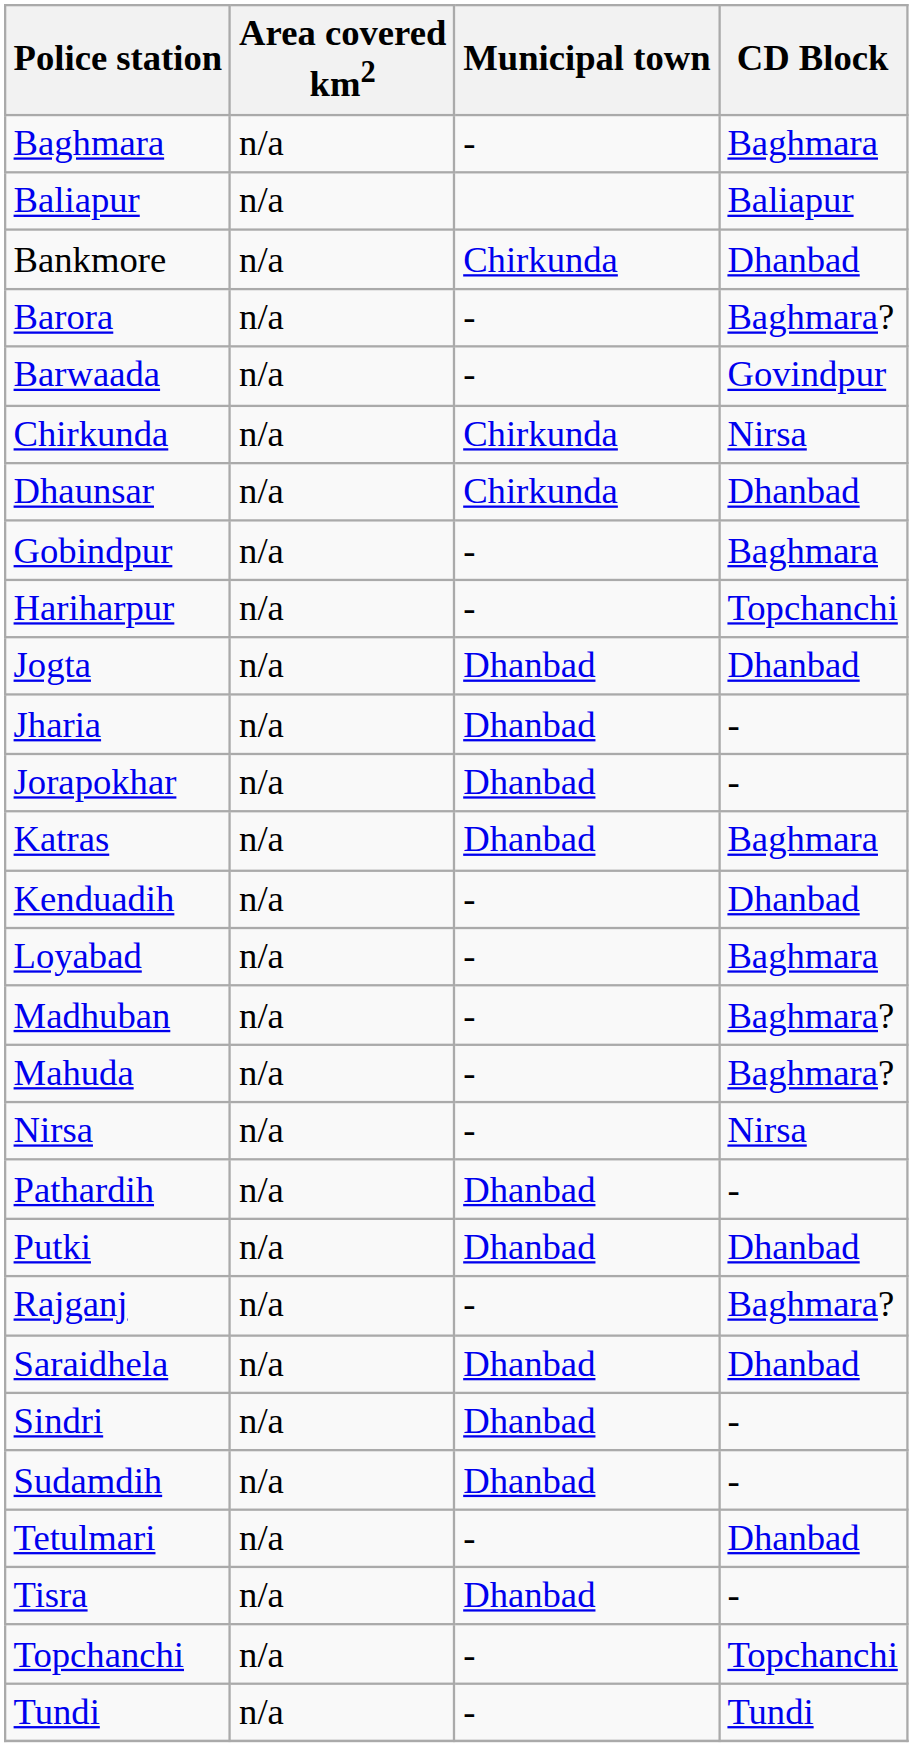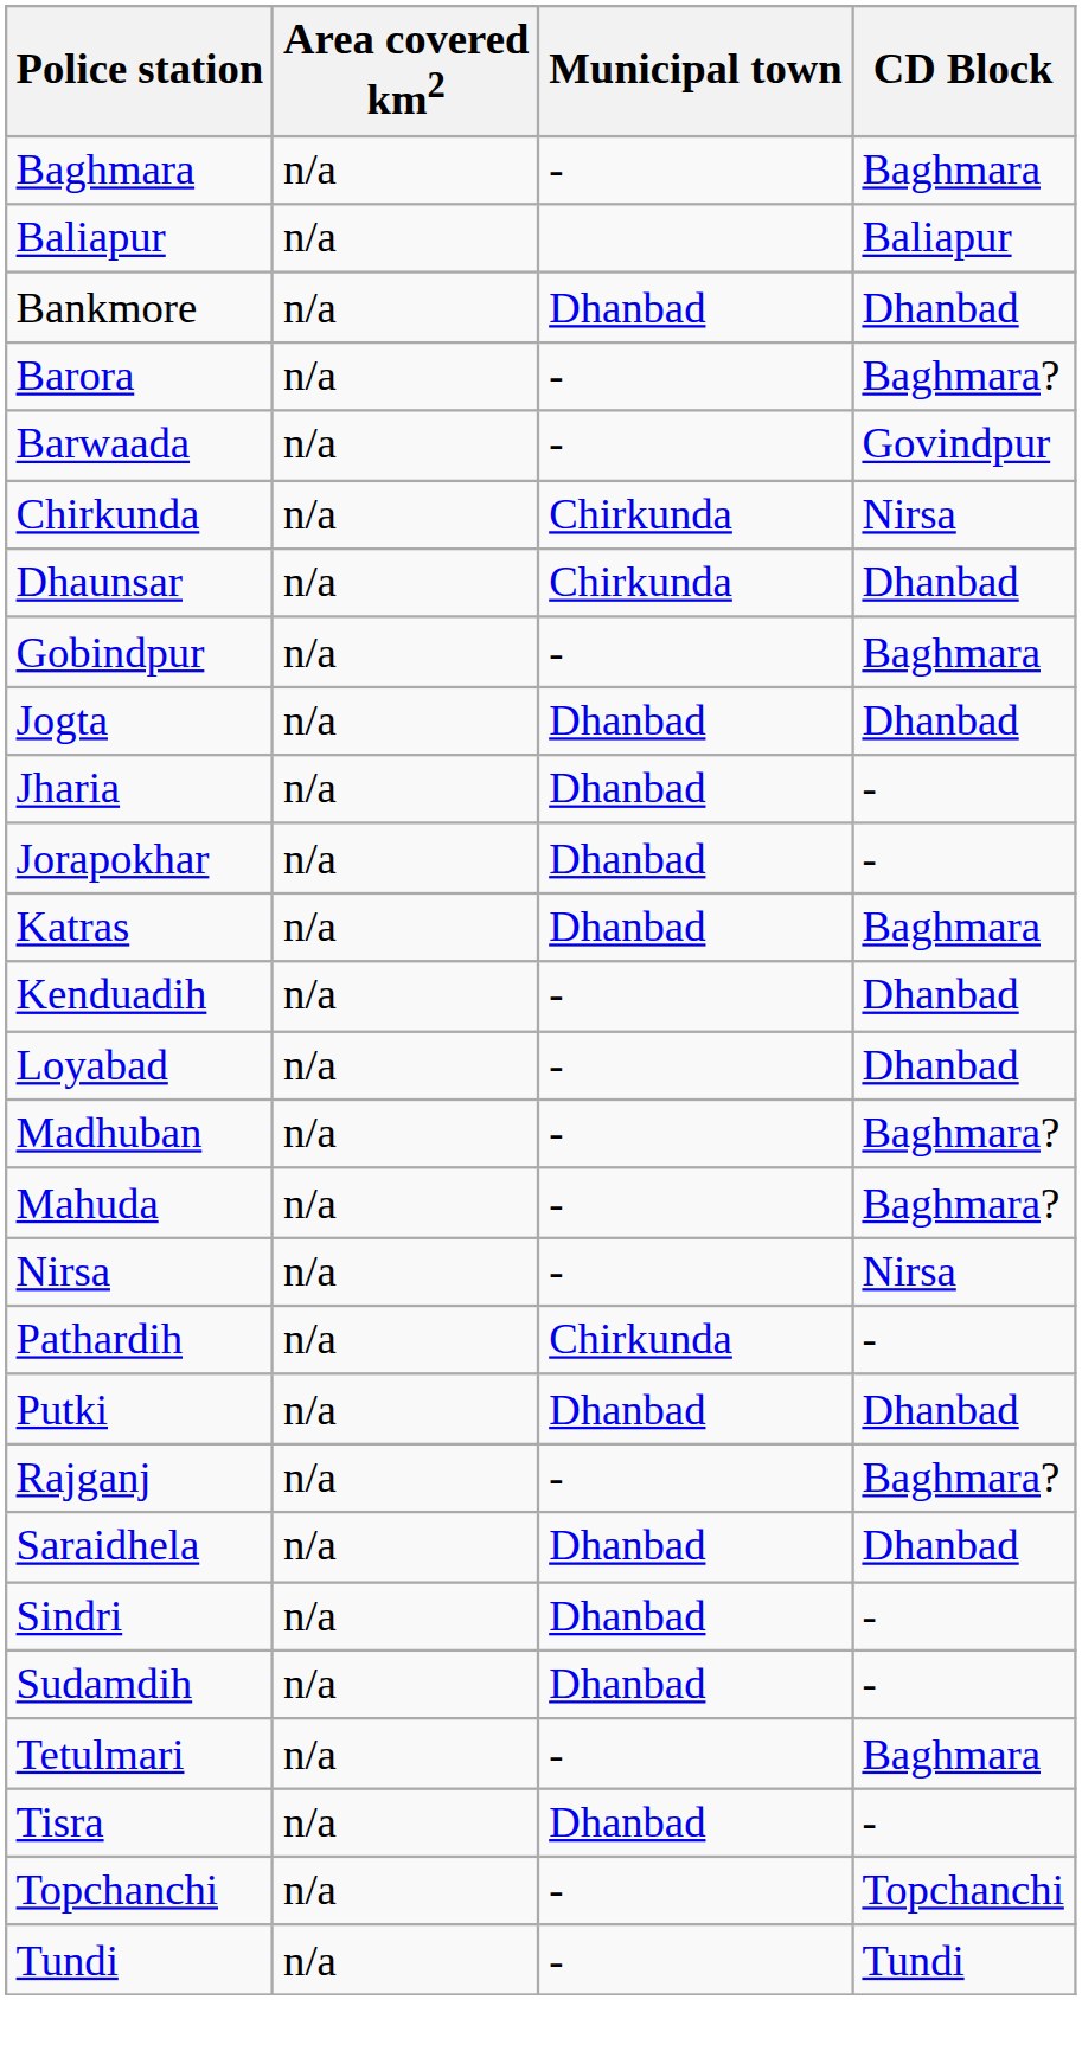Bankmore | Municipal town: Chirkunda -> Dhanbad
- row: Hariharpur | n/a | - | Topchanchi
Loyabad | CD Block: Baghmara -> Dhanbad
Pathardih | Municipal town: Dhanbad -> Chirkunda
Tetulmari | CD Block: Dhanbad -> Baghmara
